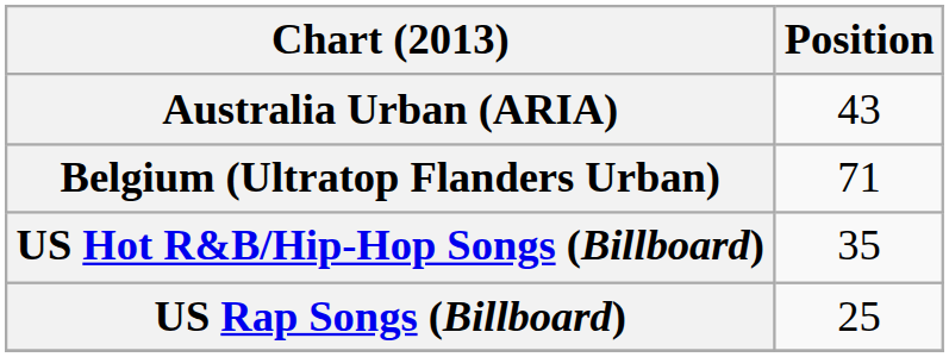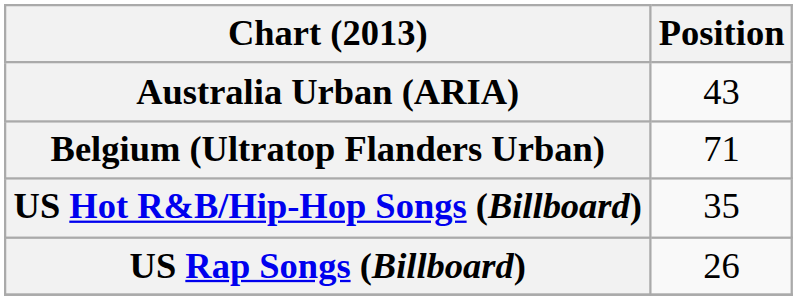US Rap Songs (Billboard) | Position: 25 -> 26
